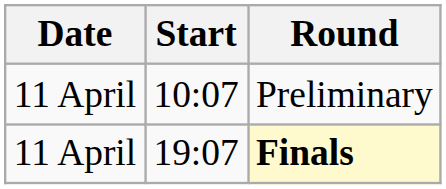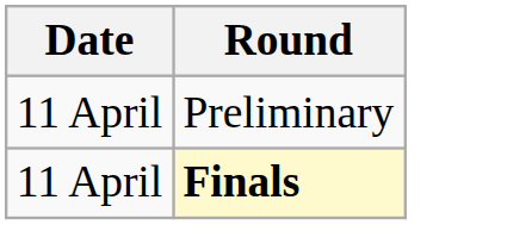- column: Start | 10:07 | 19:07
